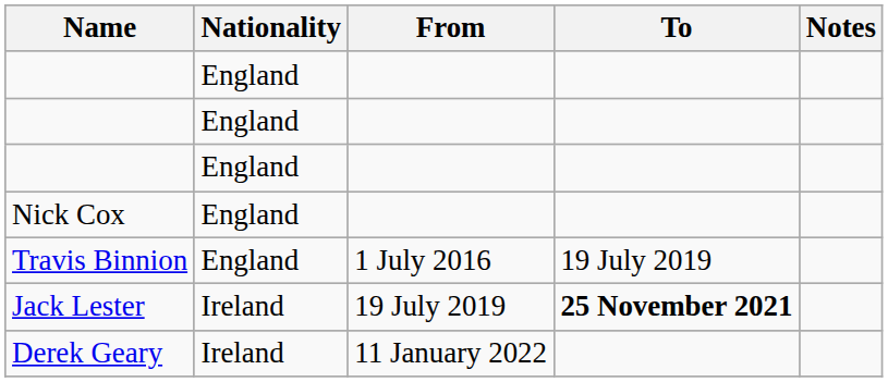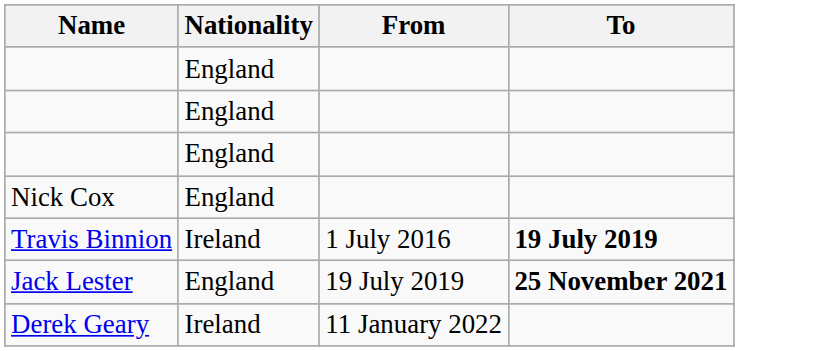- column: Notes
Travis Binnion | Nationality: England -> Ireland
Travis Binnion | To: normal -> bold
Jack Lester | Nationality: Ireland -> England
